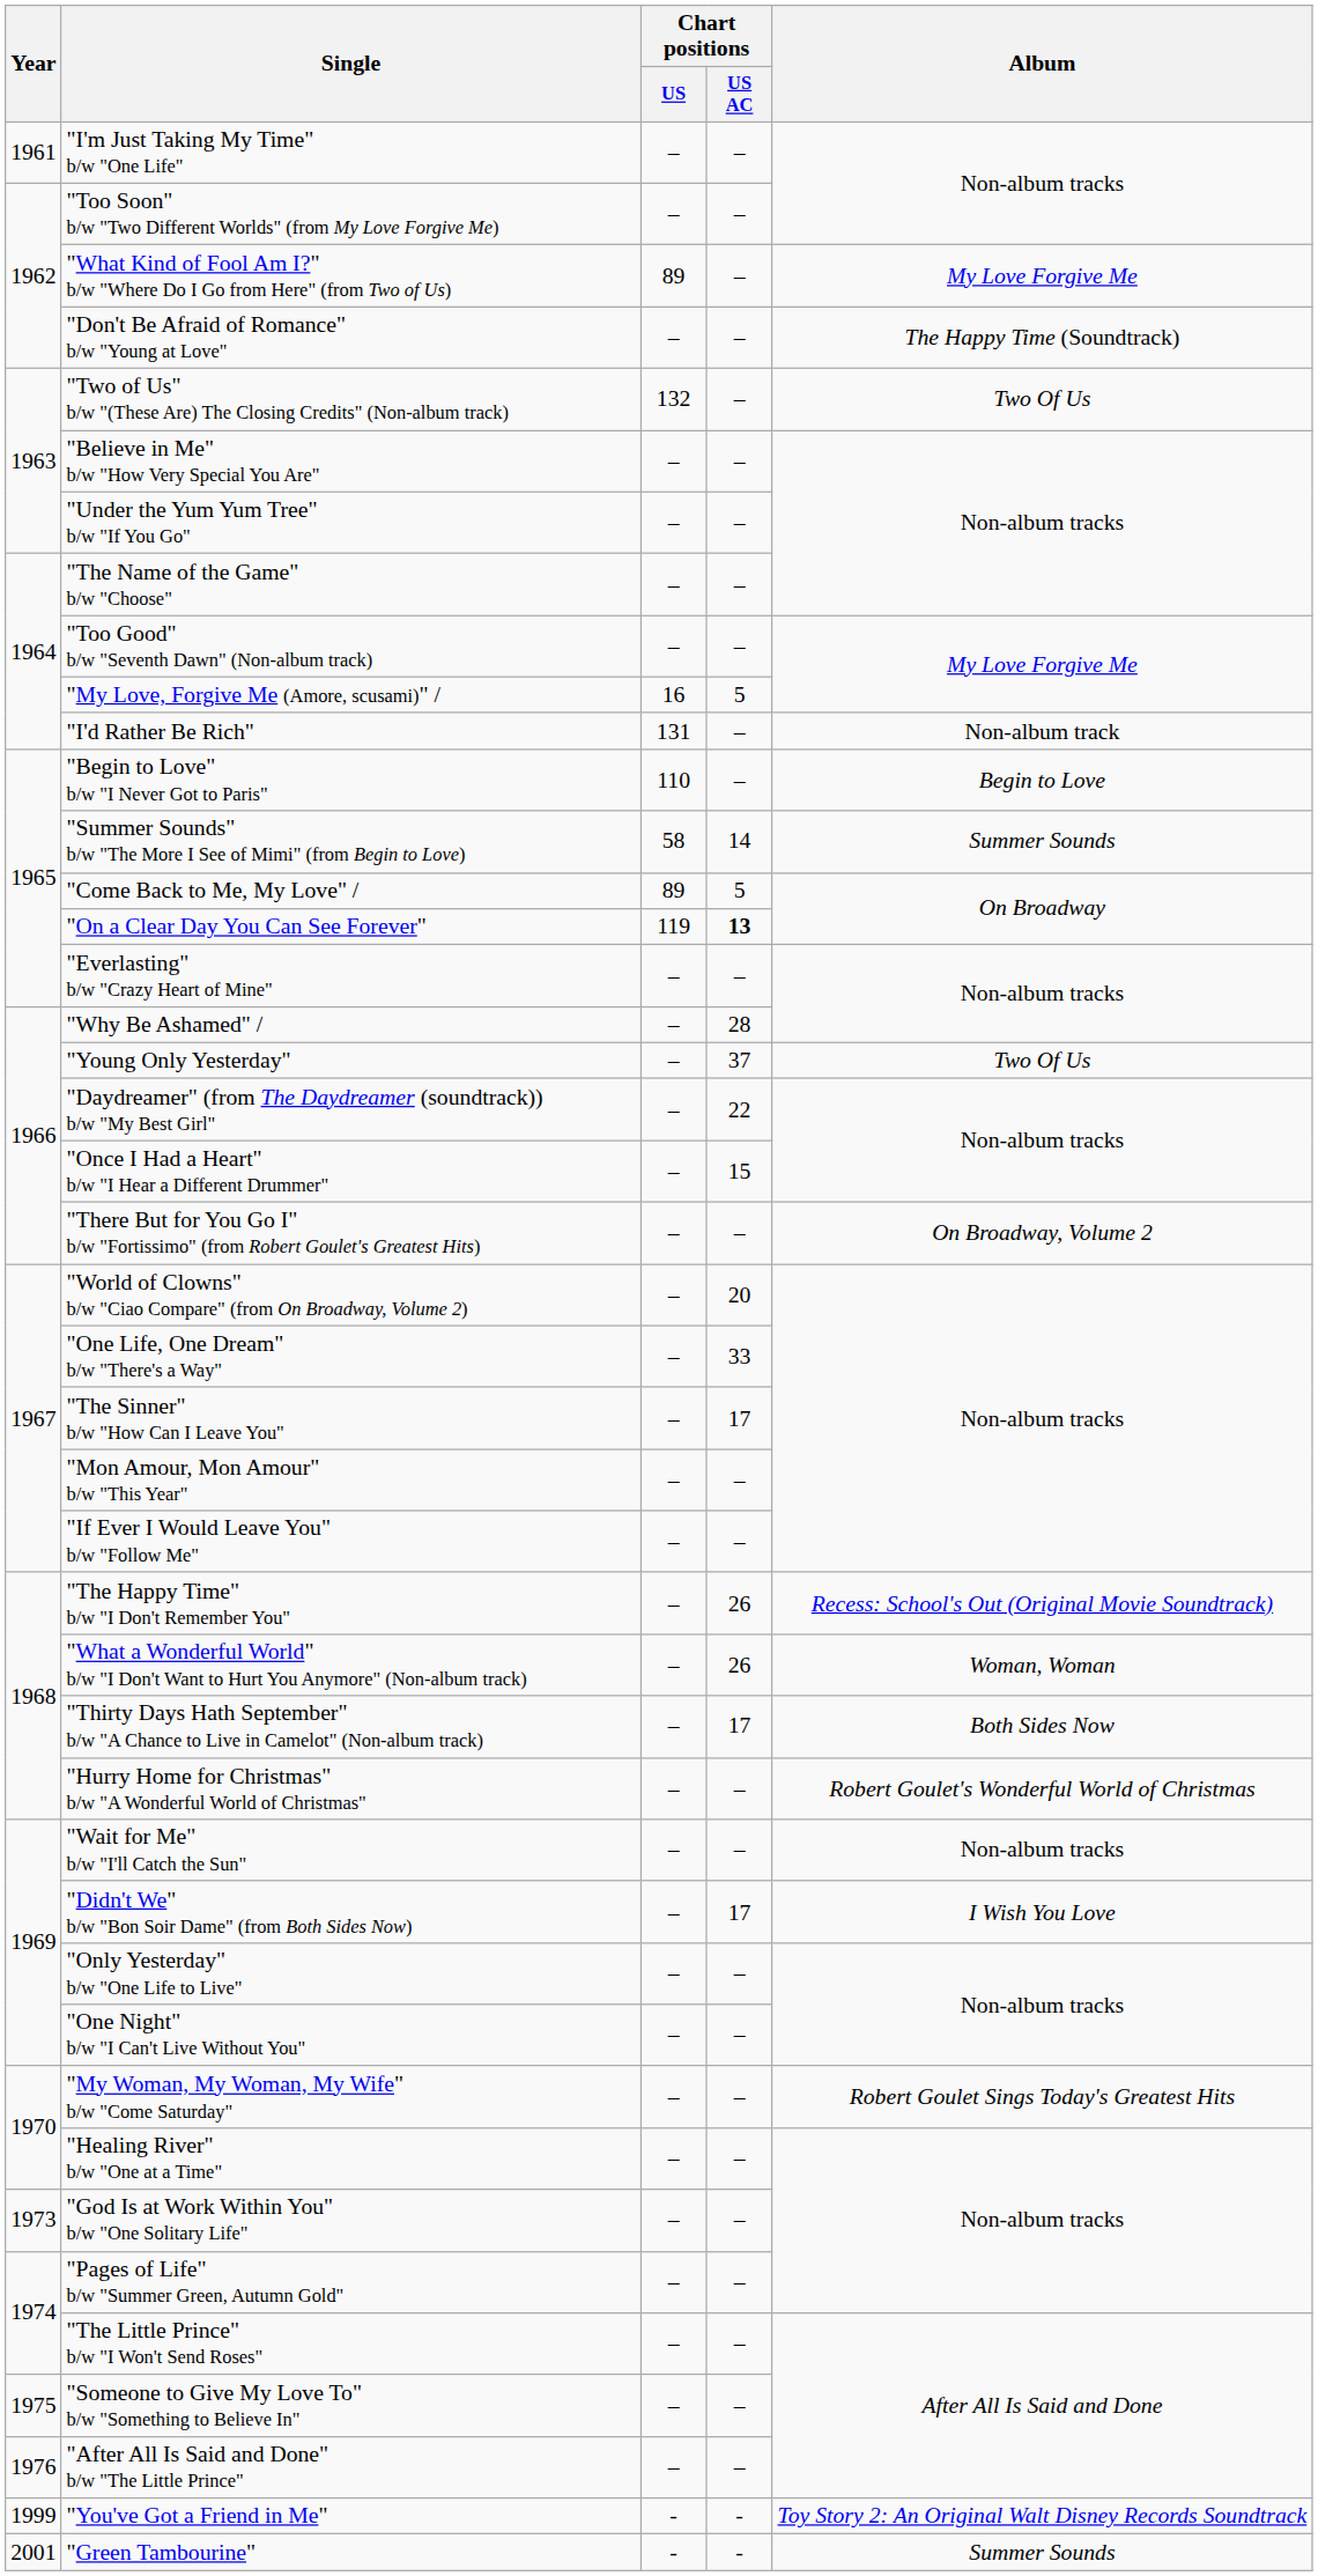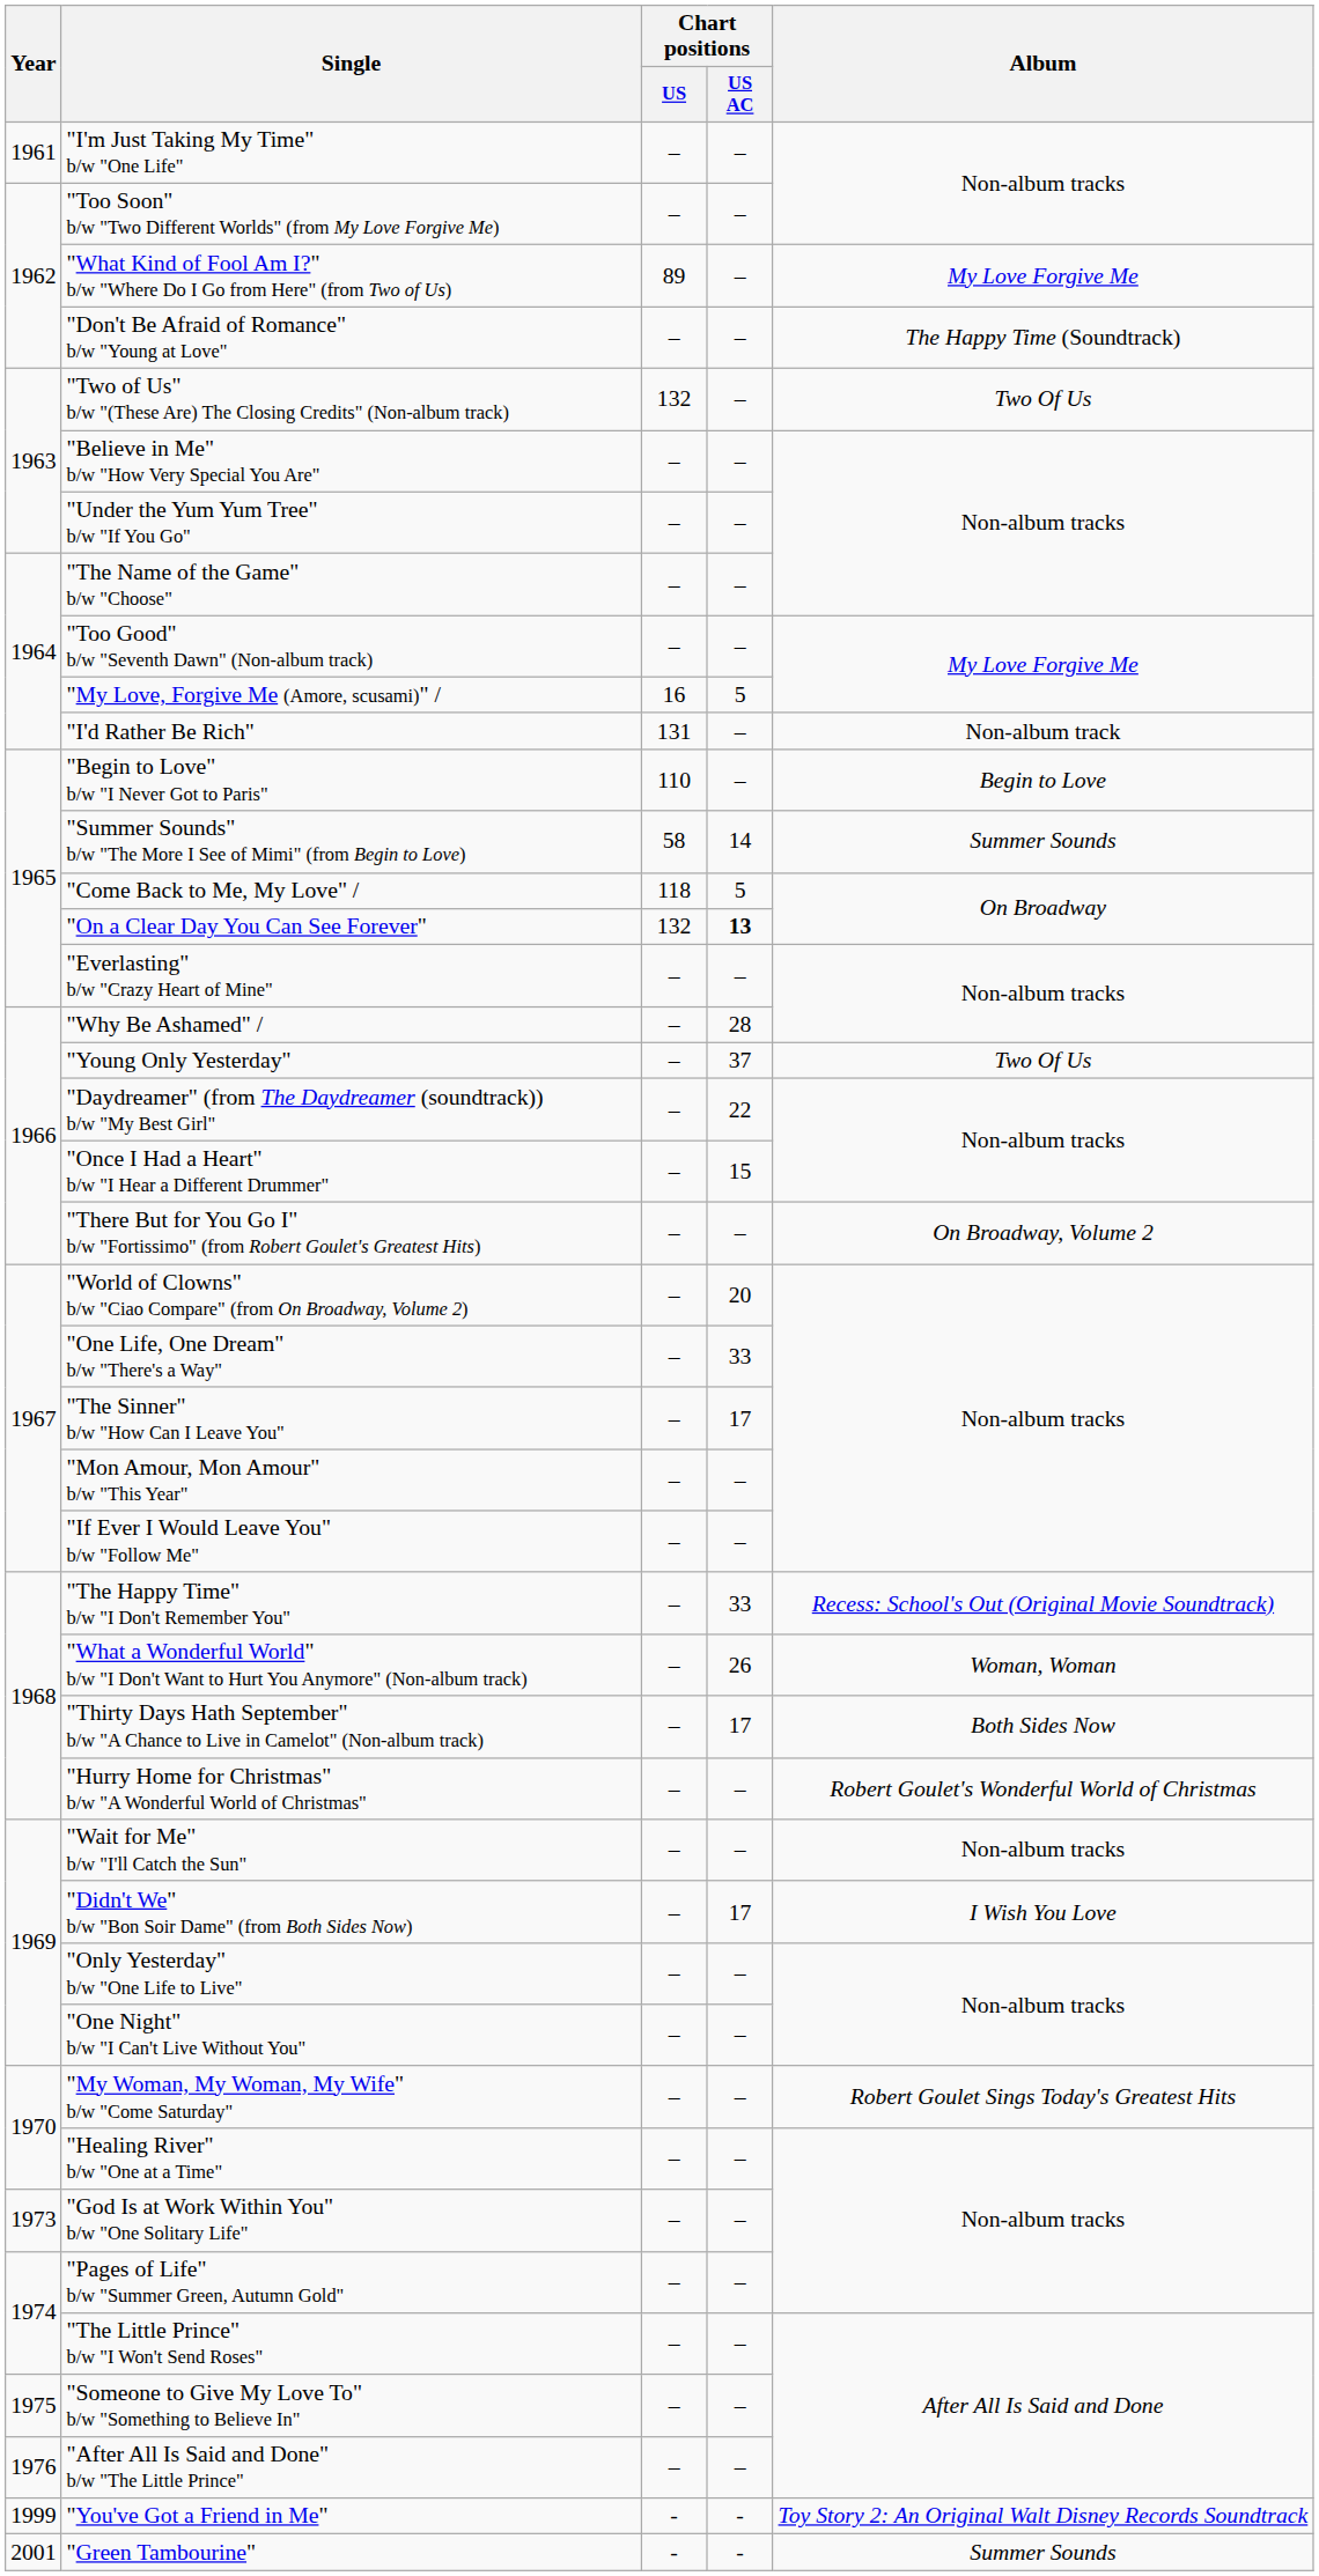"Come Back to Me, My Love" / | Chart positions / US: 89 -> 118
"On a Clear Day You Can See Forever" | Chart positions / US: 119 -> 132
"The Happy Time" b/w "I Don't Remember You" | Chart positions / US AC: 26 -> 33
